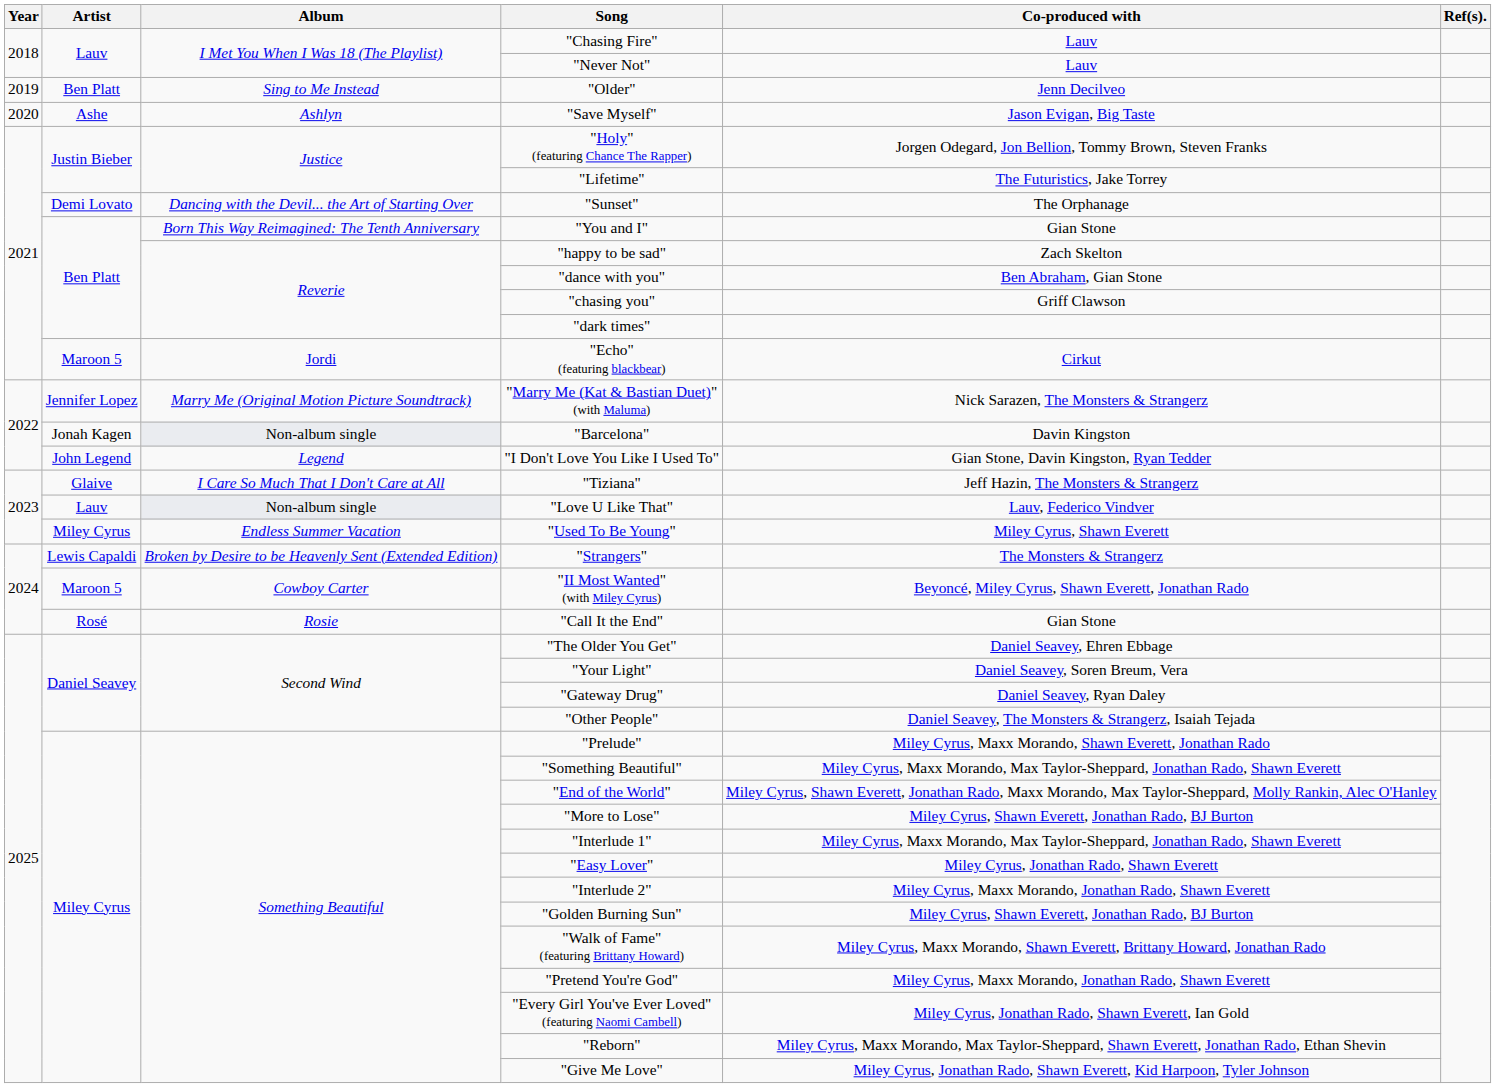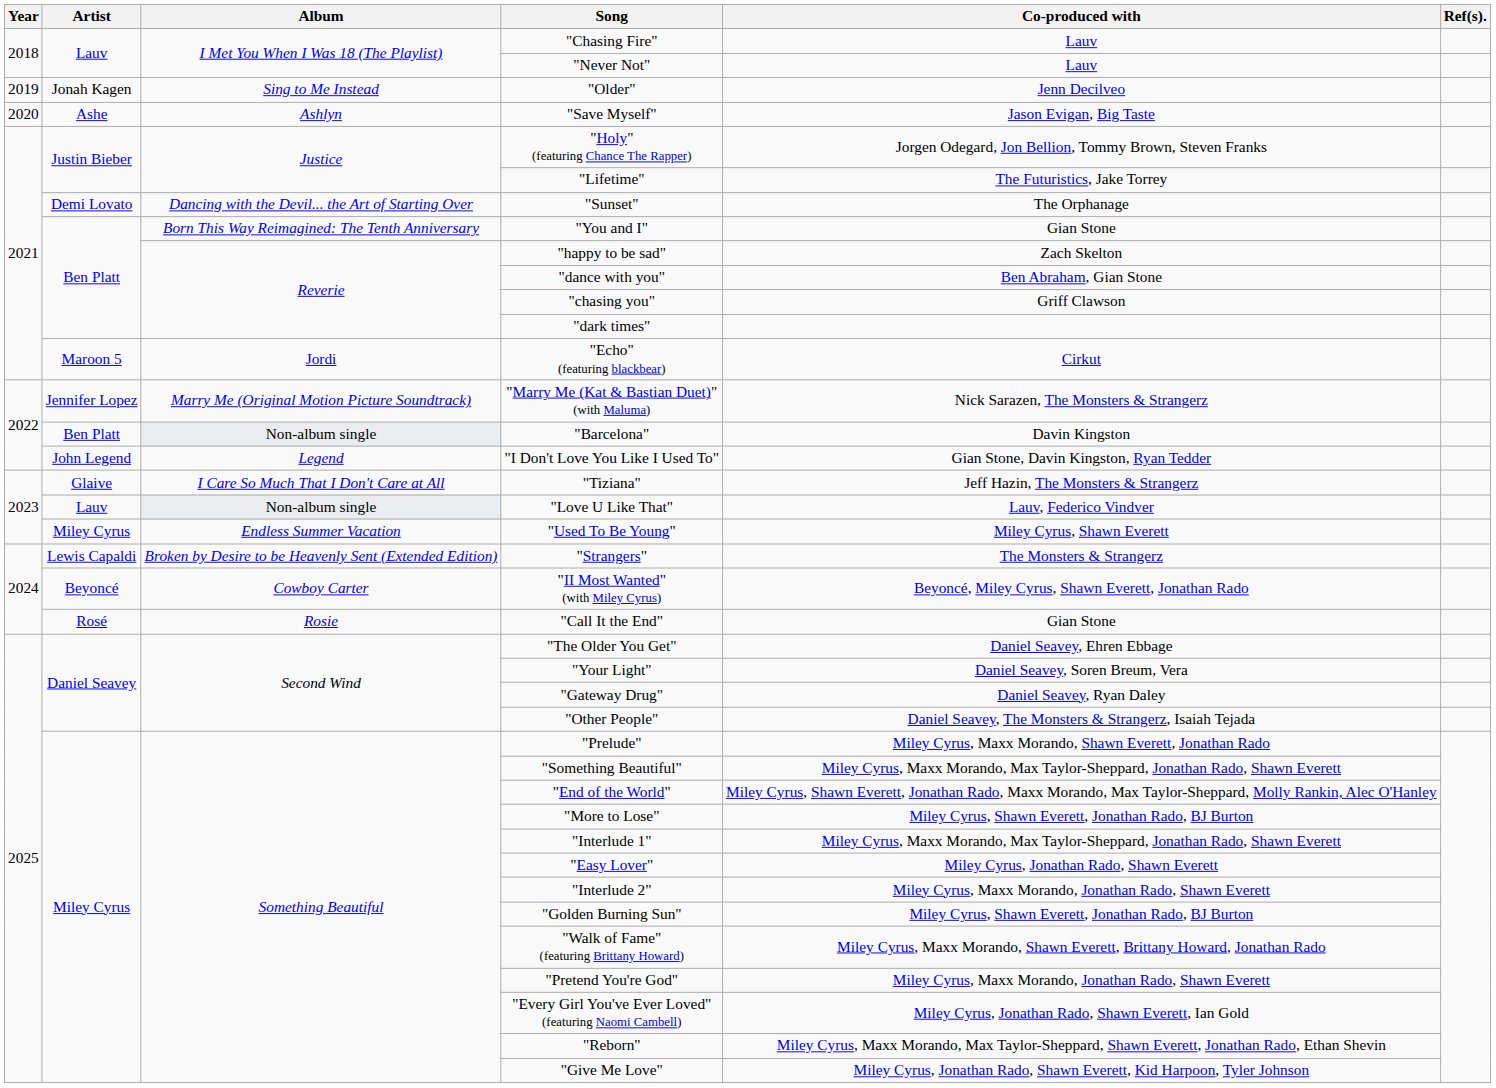"Older" | Artist: Ben Platt -> Jonah Kagen
"Barcelona" | Artist: Jonah Kagen -> Ben Platt
"II Most Wanted" (with Miley Cyrus) | Artist: Maroon 5 -> Beyoncé
